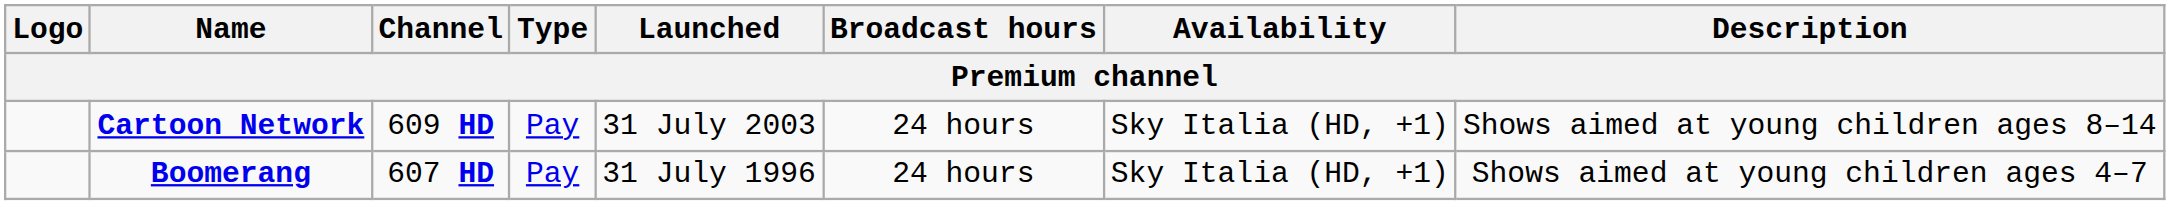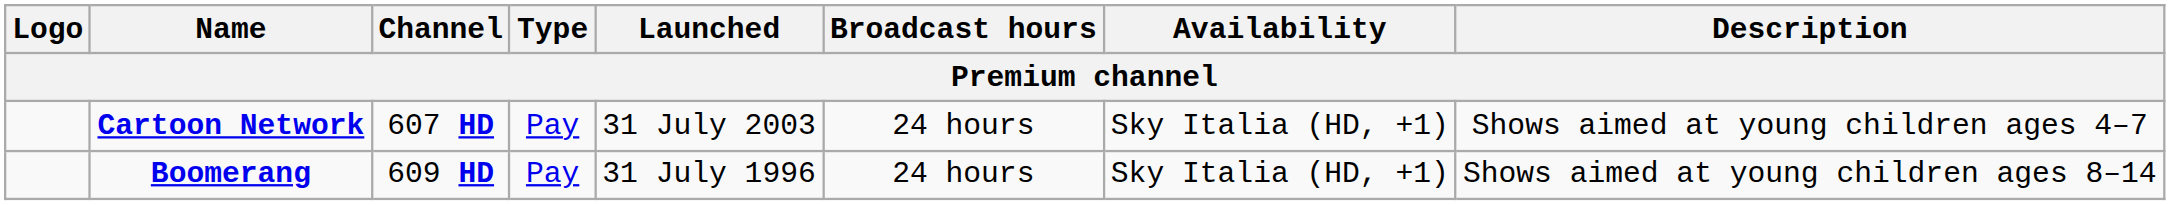Cartoon Network | Channel: 609 HD -> 607 HD
Cartoon Network | Description: Shows aimed at young children ages 8–14 -> Shows aimed at young children ages 4–7
Boomerang | Channel: 607 HD -> 609 HD
Boomerang | Description: Shows aimed at young children ages 4–7 -> Shows aimed at young children ages 8–14
